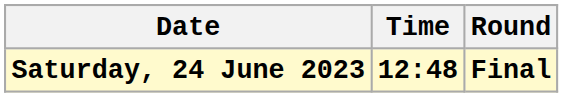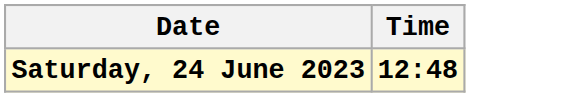- column: Round | Final
